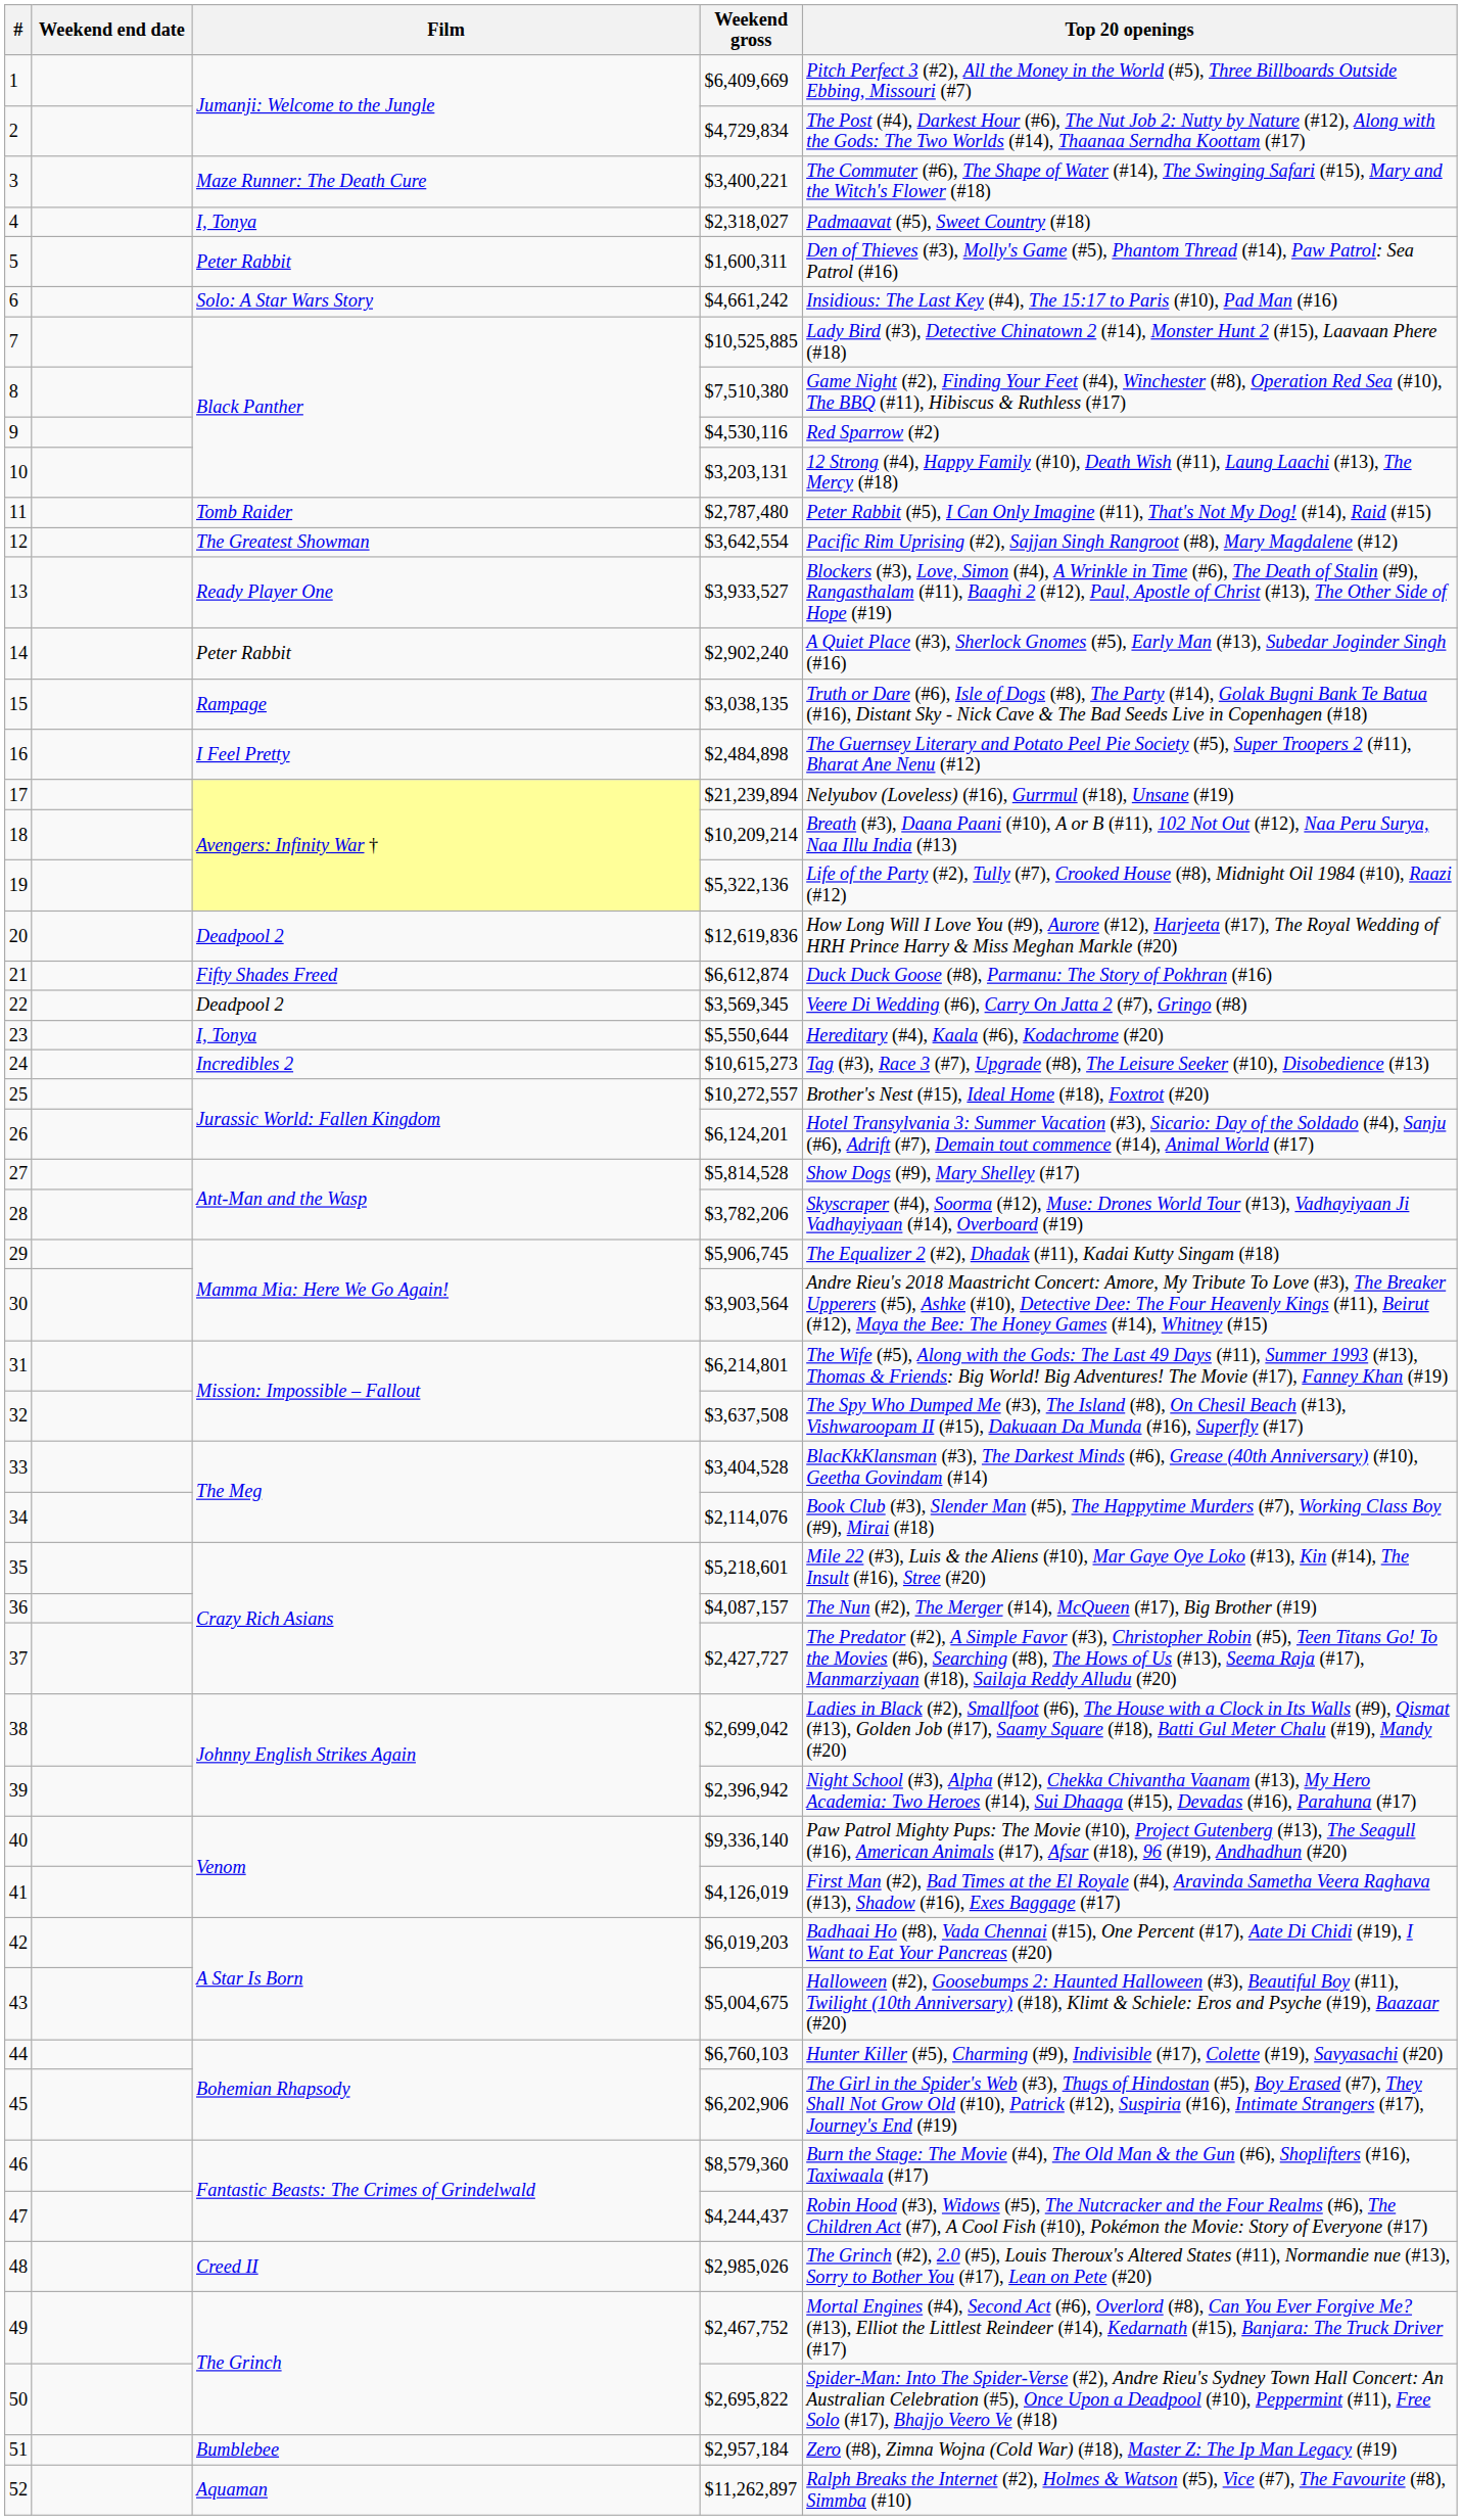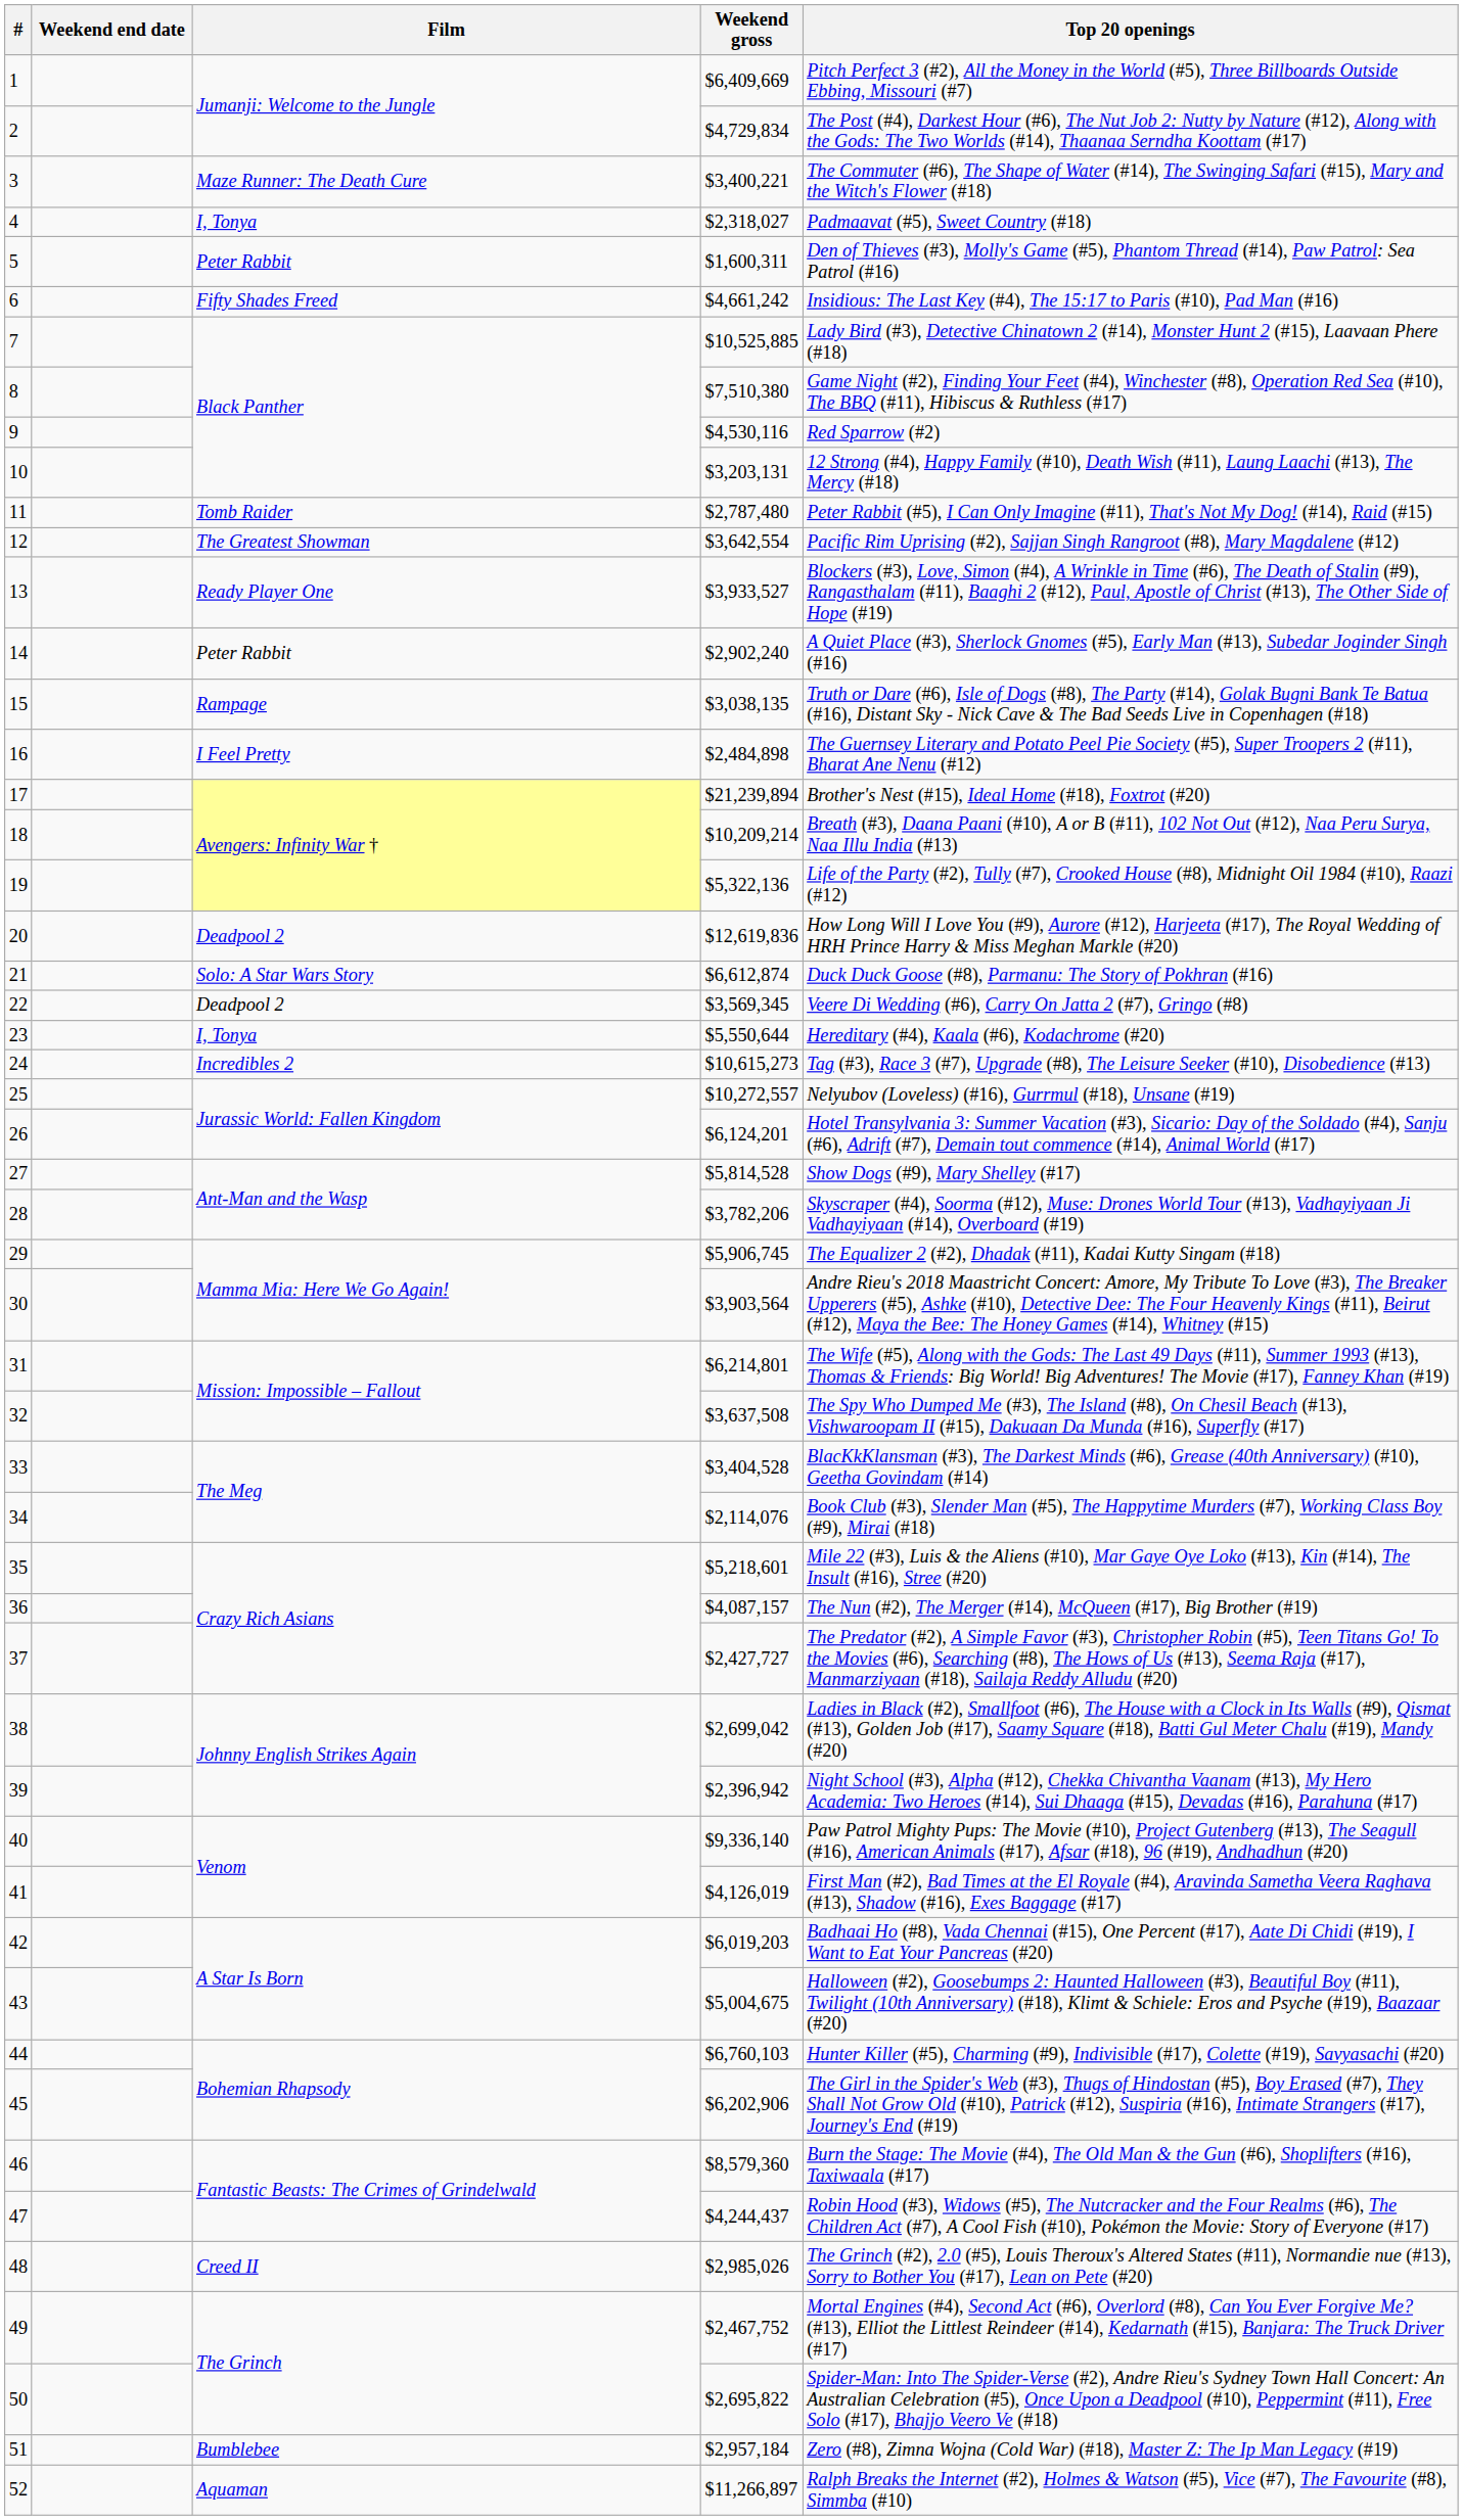6 | Film: Solo: A Star Wars Story -> Fifty Shades Freed
17 | Top 20 openings: Nelyubov (Loveless) (#16), Gurrmul (#18), Unsane (#19) -> Brother's Nest (#15), Ideal Home (#18), Foxtrot (#20)
21 | Film: Fifty Shades Freed -> Solo: A Star Wars Story
25 | Top 20 openings: Brother's Nest (#15), Ideal Home (#18), Foxtrot (#20) -> Nelyubov (Loveless) (#16), Gurrmul (#18), Unsane (#19)
52 | Weekend gross: $11,262,897 -> $11,266,897
